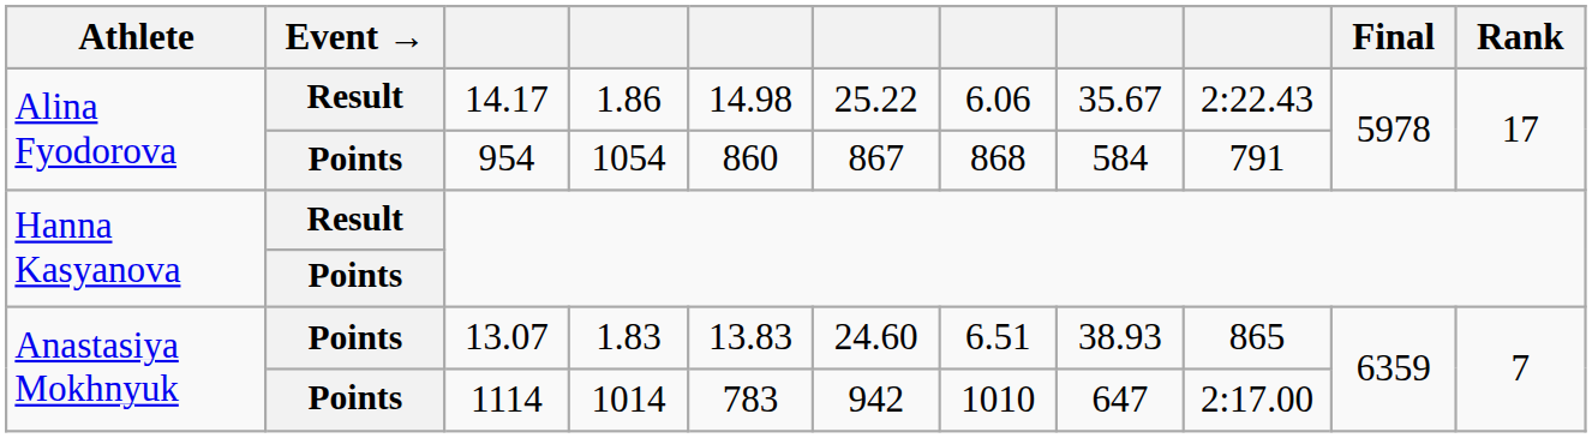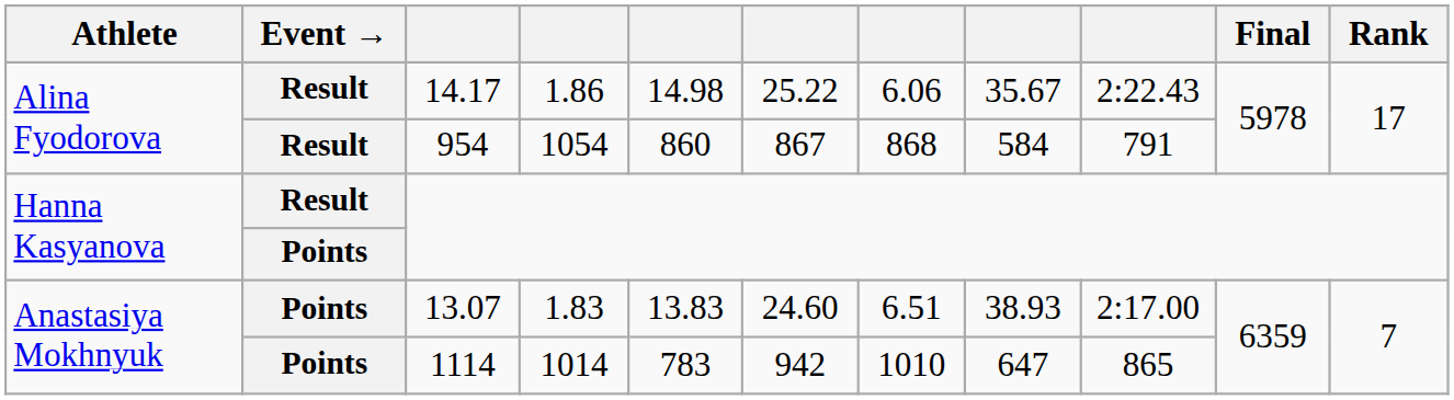954 | Event →: Points -> Result
13.07 | column 9: 865 -> 2:17.00
1114 | column 9: 2:17.00 -> 865
